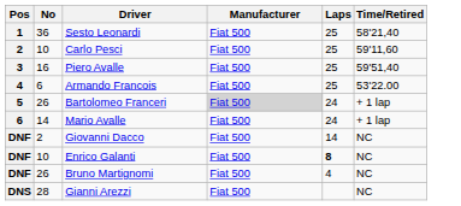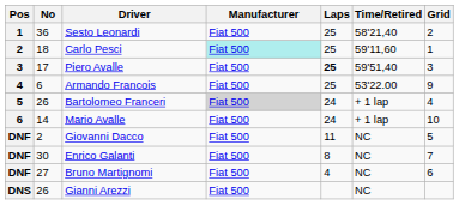+ column: Grid | 2 | 1 | 3 | 9 | 4 | 10 | 5 | 7 | 6
Carlo Pesci | No: 10 -> 18
Carlo Pesci | Manufacturer: no background -> paleturquoise background
Piero Avalle | No: 16 -> 17
Piero Avalle | Laps: normal -> bold
Giovanni Dacco | Laps: 14 -> 11
Enrico Galanti | No: 10 -> 30
Enrico Galanti | Laps: bold -> normal
Bruno Martignomi | No: 26 -> 27
Gianni Arezzi | No: 28 -> 26
